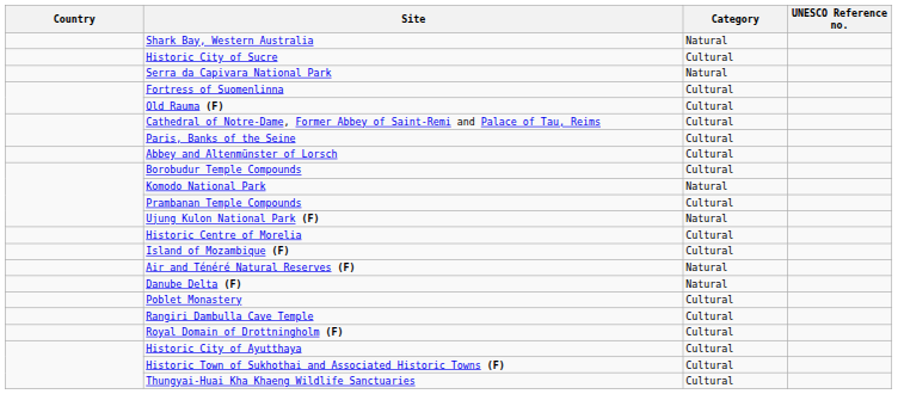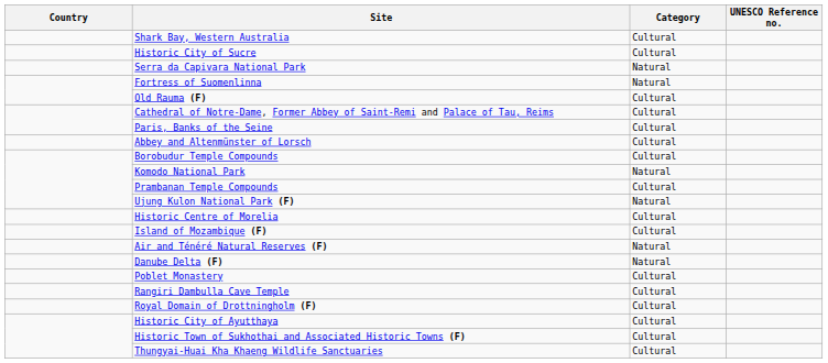Shark Bay, Western Australia | Category: Natural -> Cultural
Fortress of Suomenlinna | Category: Cultural -> Natural
